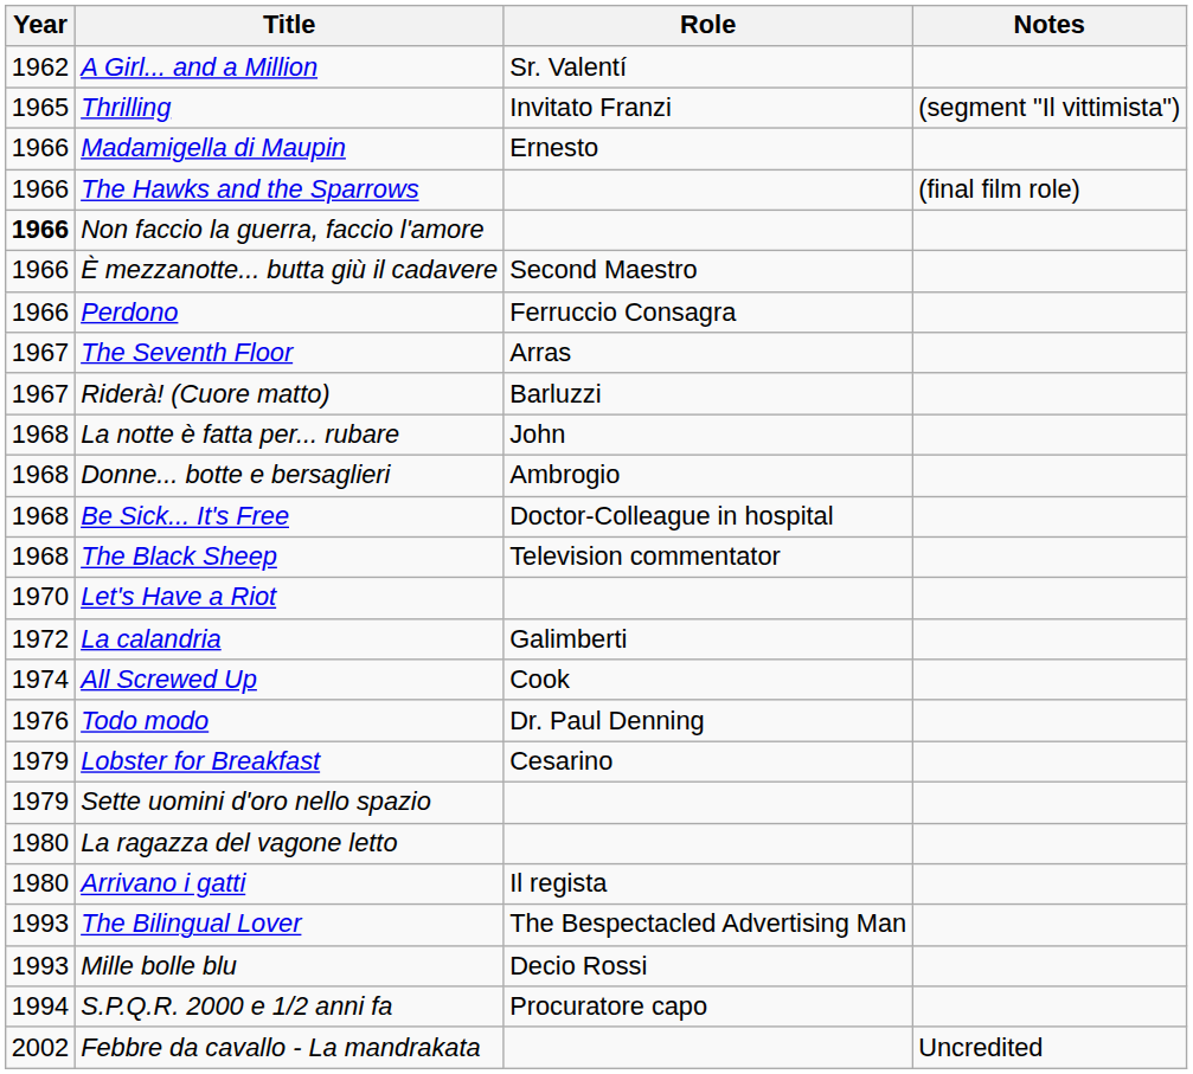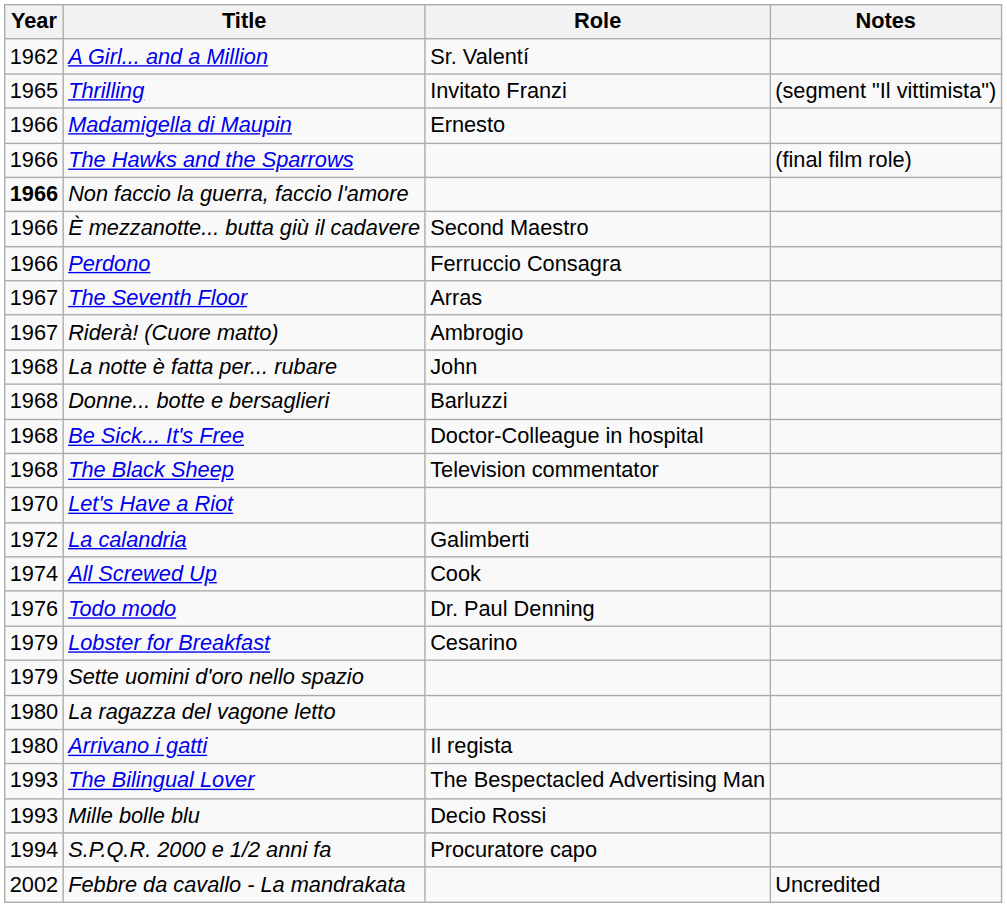Riderà! (Cuore matto) | Role: Barluzzi -> Ambrogio
Donne... botte e bersaglieri | Role: Ambrogio -> Barluzzi
